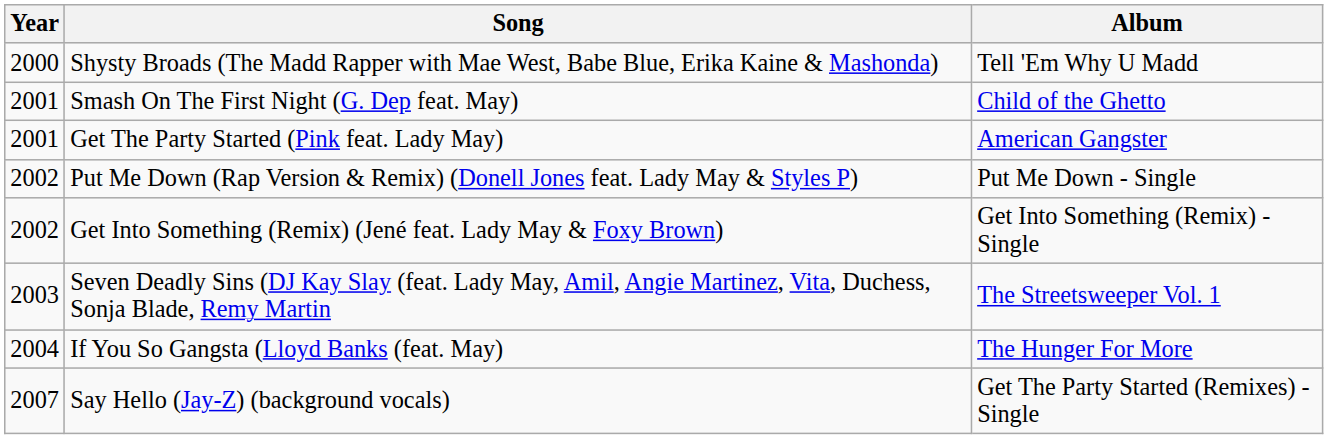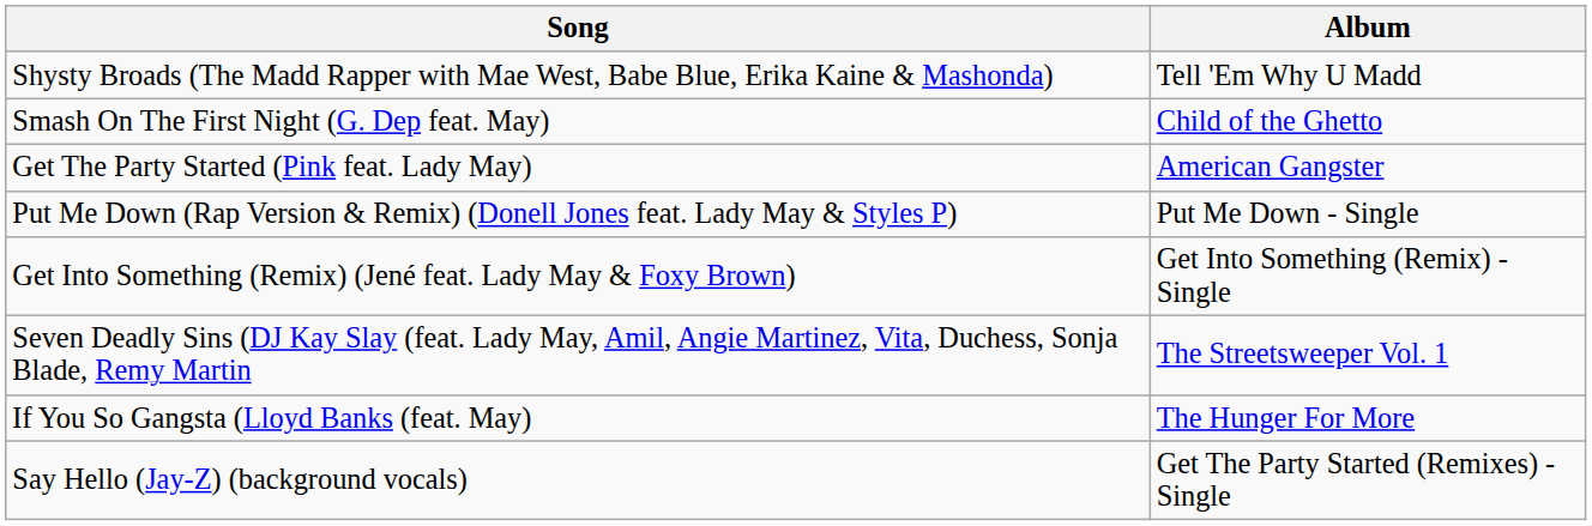- column: Year | 2000 | 2001 | 2001 | 2002 | 2002 | 2003 | 2004 | 2007
